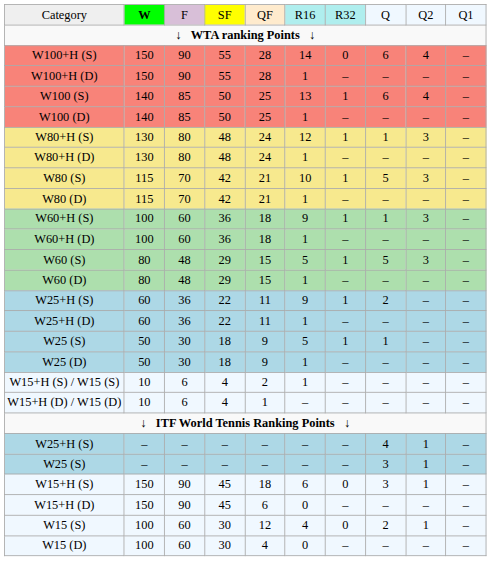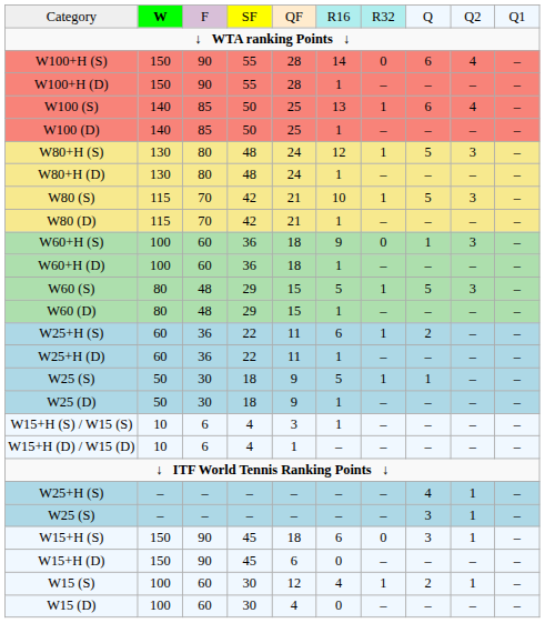W80+H (S) | column 8: 1 -> 5
W60+H (S) | column 7: 1 -> 0
W25+H (S) / 22 | column 6: 9 -> 6
W15+H (S) / W15 (S) | column 5: 2 -> 3
W15 (S) | column 7: 0 -> 1
